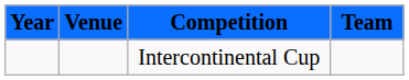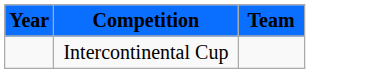- column: Venue
